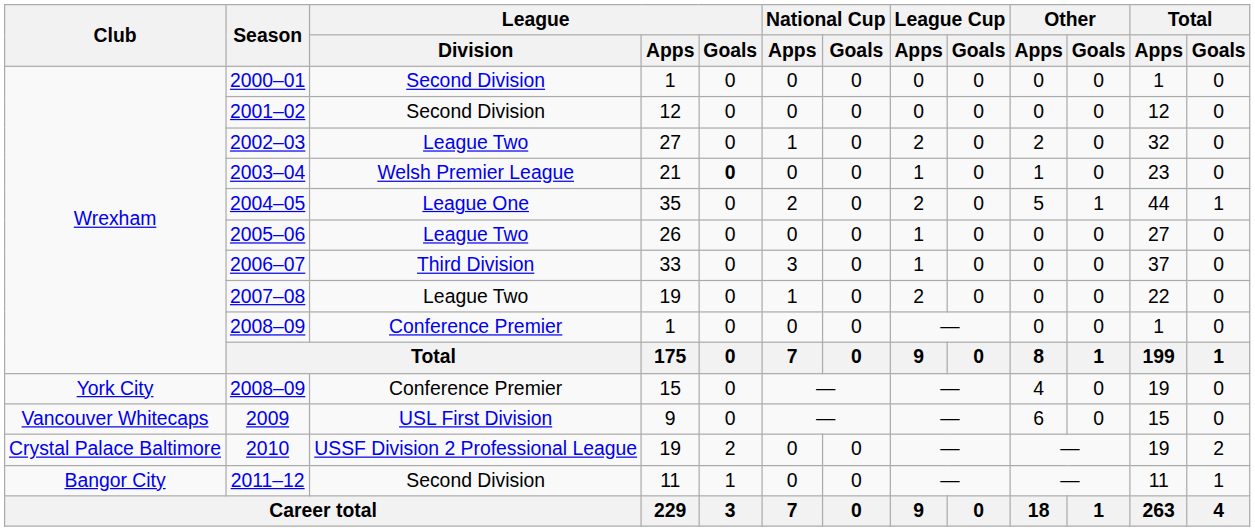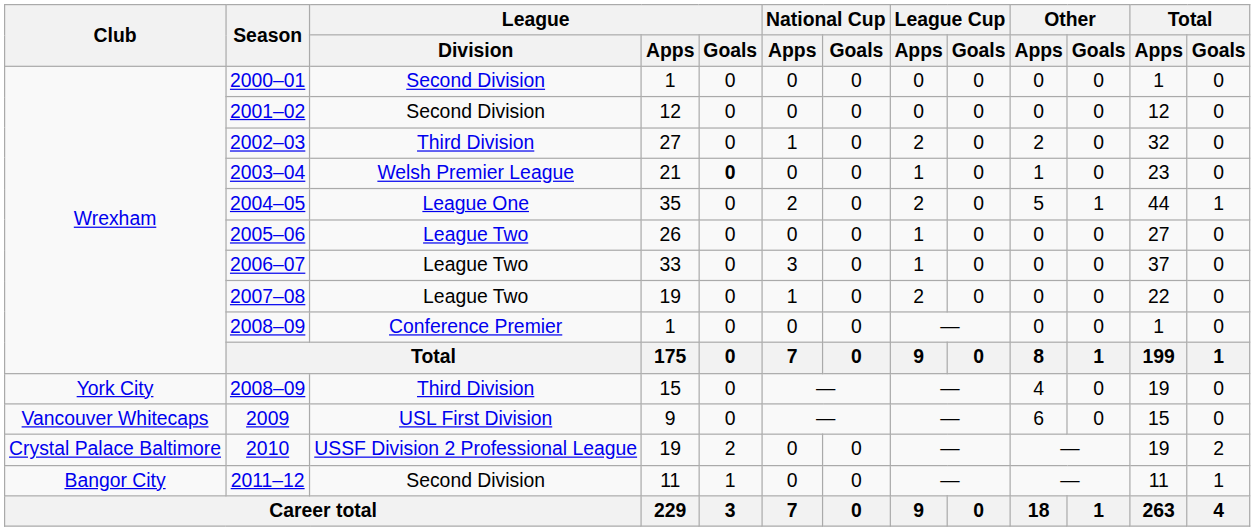2002–03 | League / Division: League Two -> Third Division
2006–07 | League / Division: Third Division -> League Two
2008–09 / 15 | League / Division: Conference Premier -> Third Division
